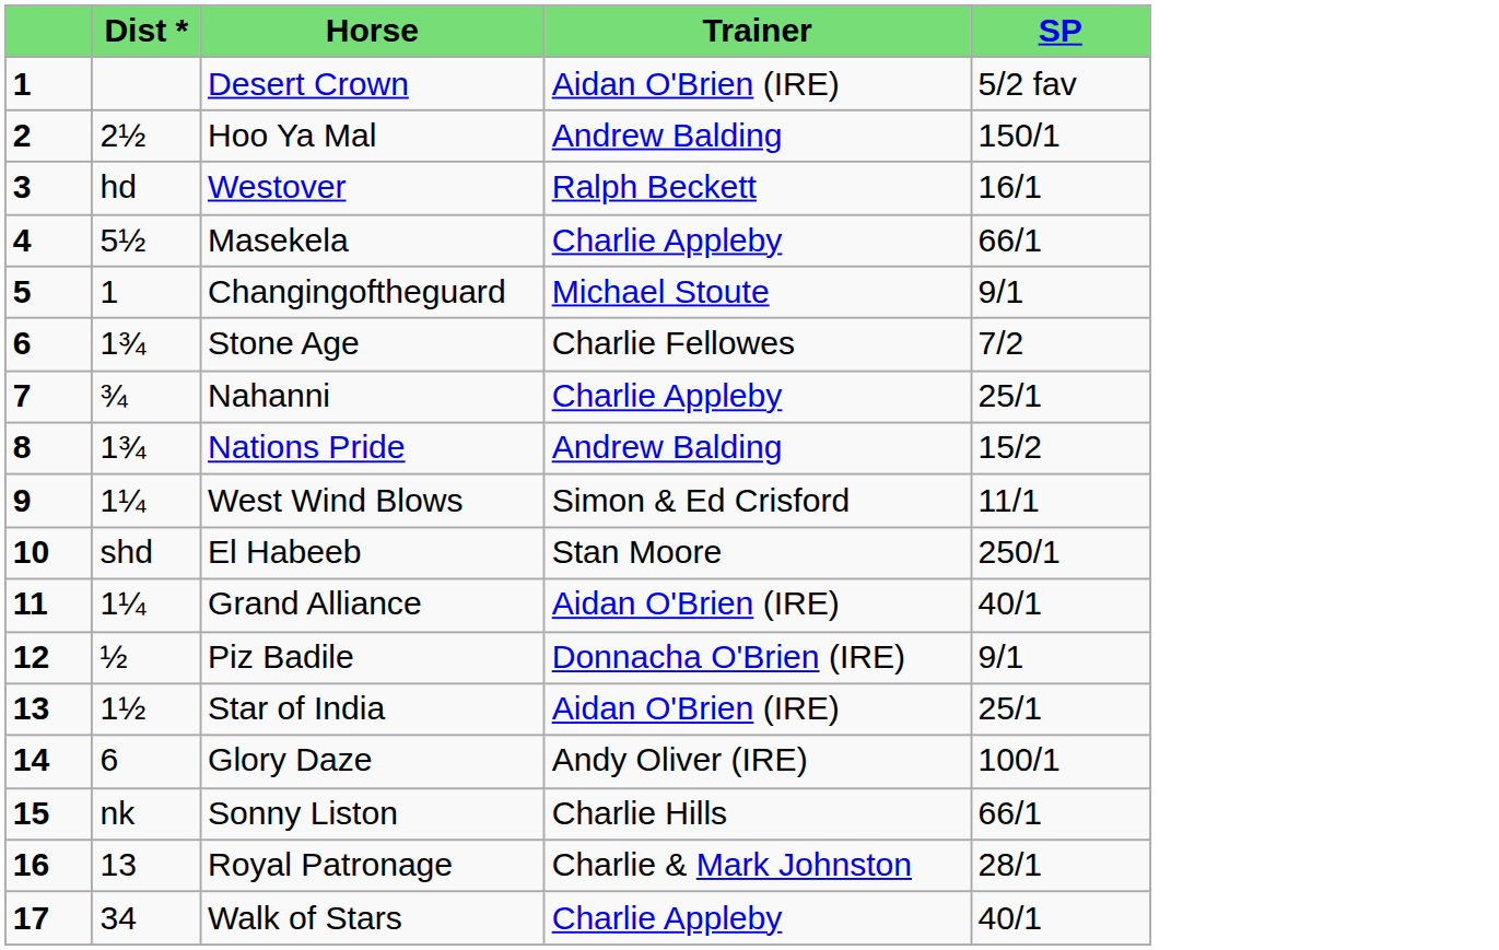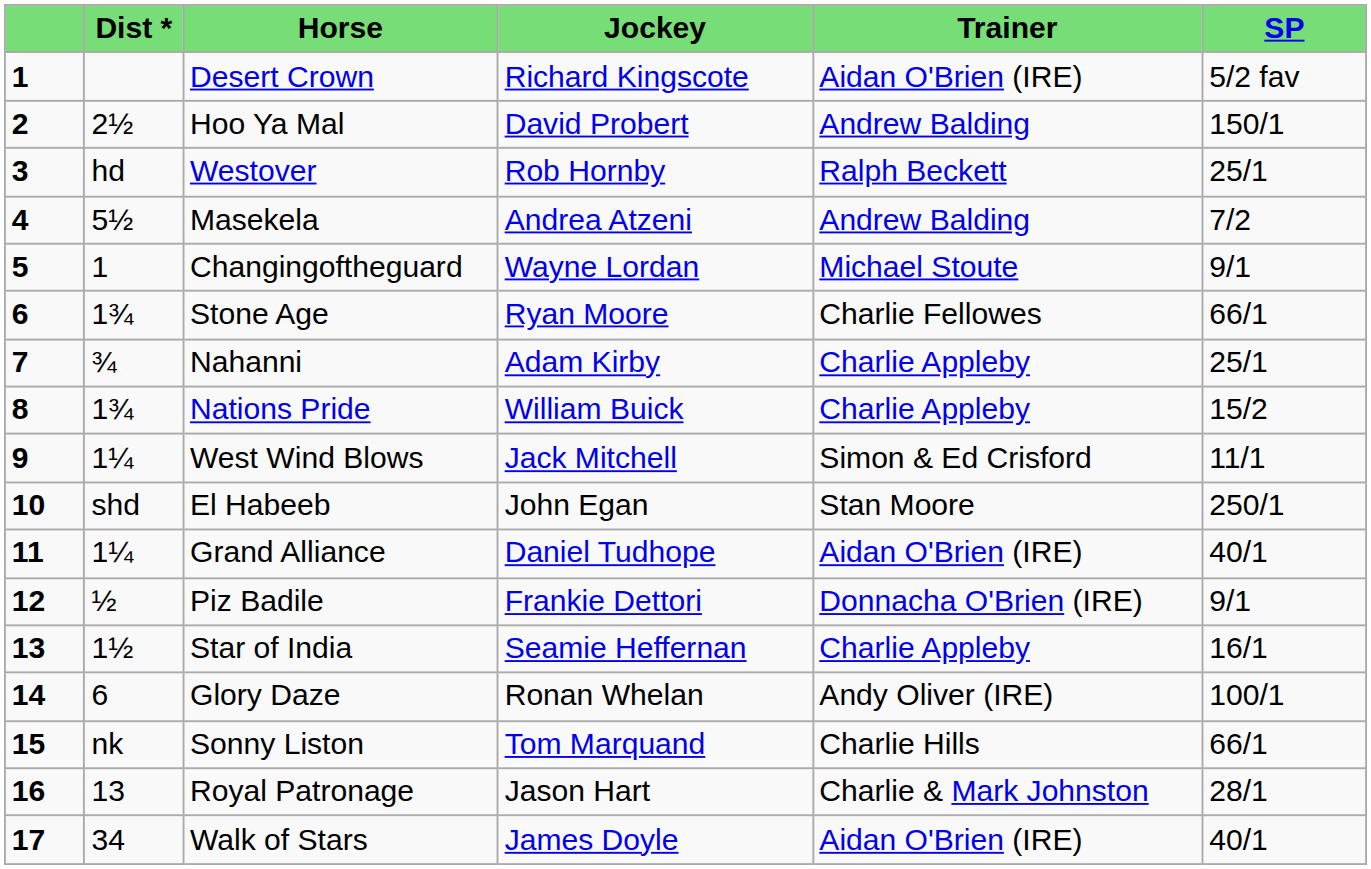+ column: Jockey | Richard Kingscote | David Probert | Rob Hornby | Andrea Atzeni | Wayne Lordan | Ryan Moore | Adam Kirby | William Buick | Jack Mitchell | John Egan | Daniel Tudhope | Frankie Dettori | Seamie Heffernan | Ronan Whelan | Tom Marquand | Jason Hart | James Doyle
Westover | SP: 16/1 -> 25/1
Masekela | Trainer: Charlie Appleby -> Andrew Balding
Masekela | SP: 66/1 -> 7/2
Stone Age | SP: 7/2 -> 66/1
Nations Pride | Trainer: Andrew Balding -> Charlie Appleby
Star of India | Trainer: Aidan O'Brien (IRE) -> Charlie Appleby
Star of India | SP: 25/1 -> 16/1
Walk of Stars | Trainer: Charlie Appleby -> Aidan O'Brien (IRE)
